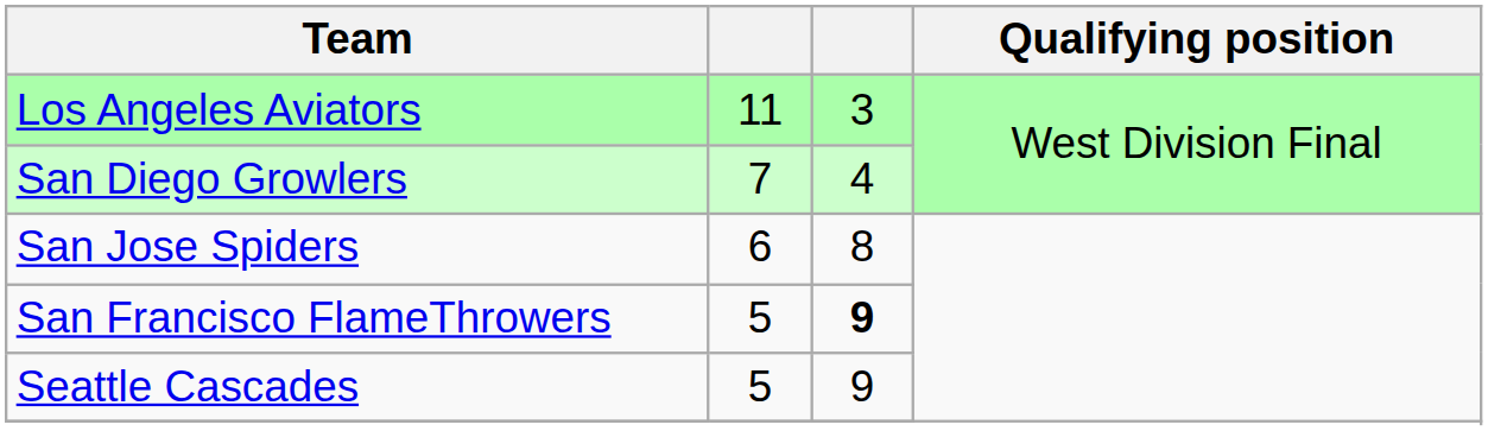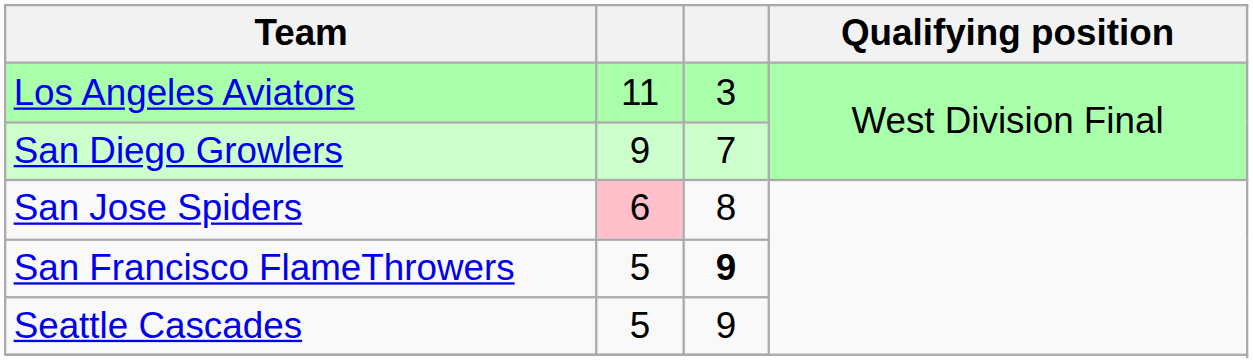San Diego Growlers | column 2: 7 -> 9
San Diego Growlers | column 3: 4 -> 7
San Jose Spiders | column 2: no background -> pink background
